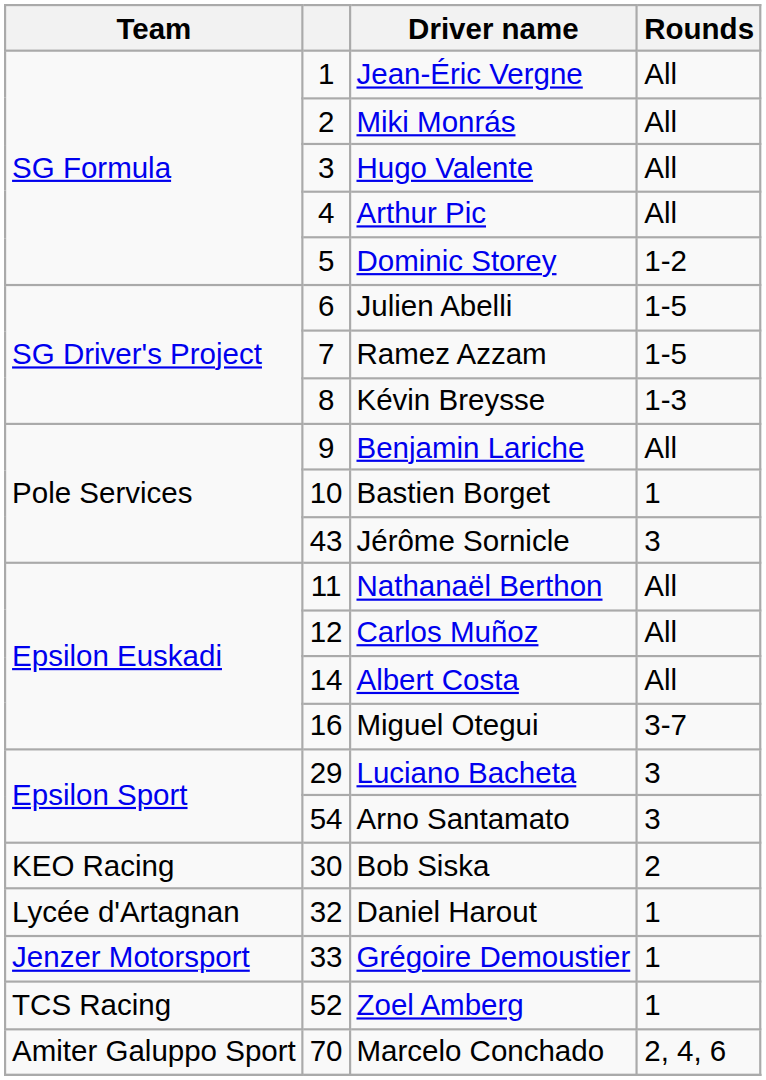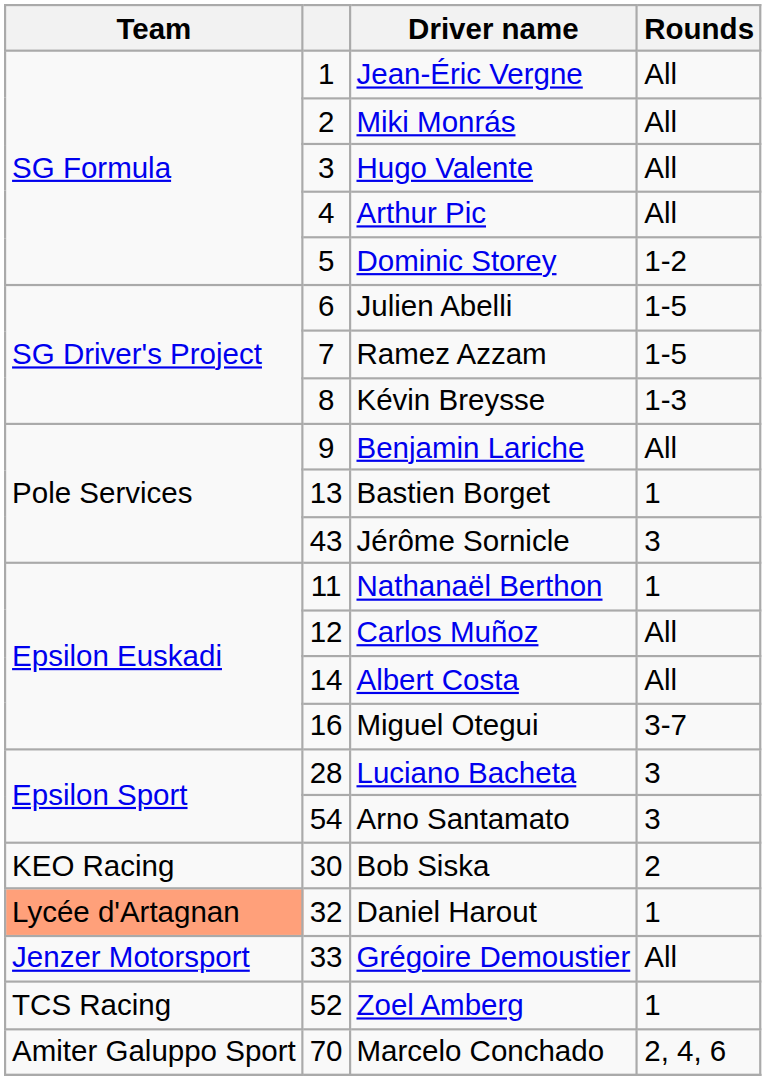Bastien Borget | column 2: 10 -> 13
Nathanaël Berthon | Rounds: All -> 1
Luciano Bacheta | column 2: 29 -> 28
Daniel Harout | Team: no background -> lightsalmon background
Grégoire Demoustier | Rounds: 1 -> All
